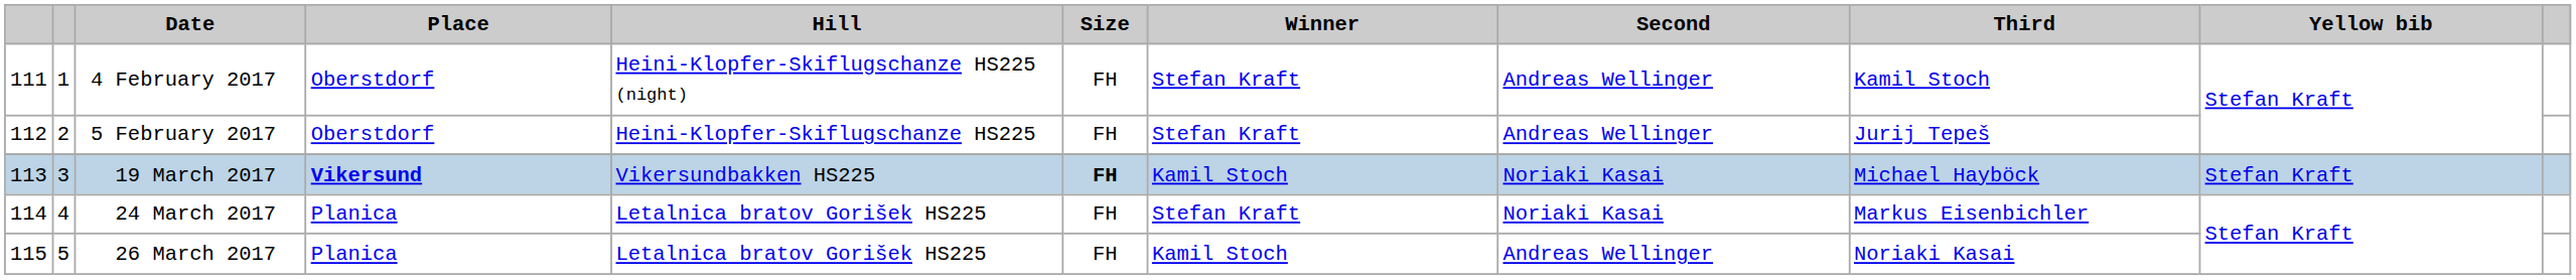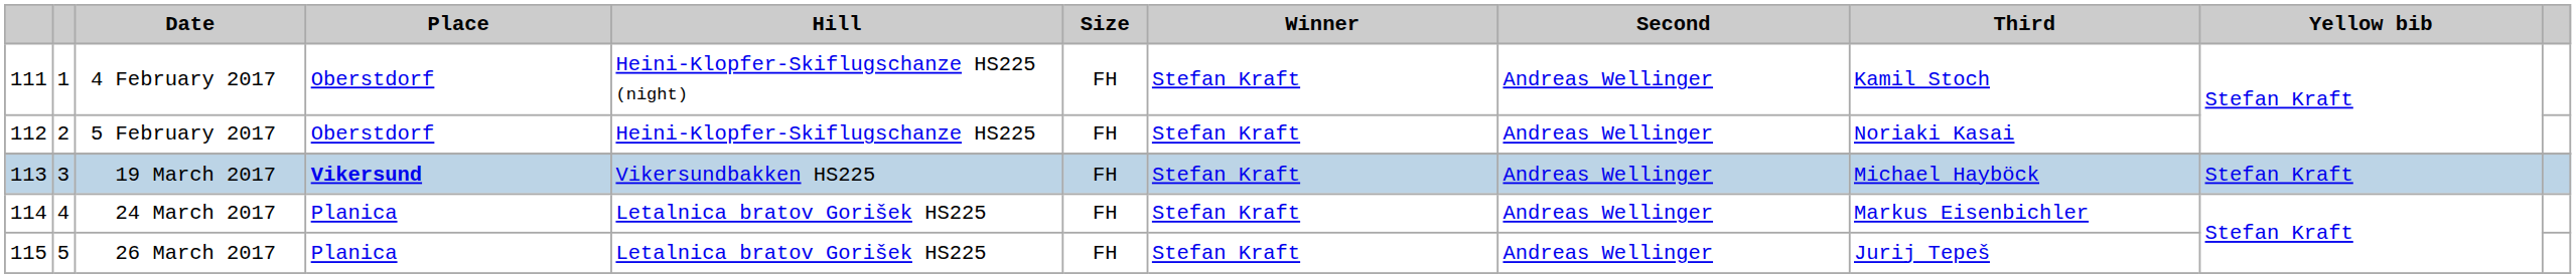5 February 2017 | Third: Jurij Tepeš -> Noriaki Kasai
19 March 2017 | Size: bold -> normal
19 March 2017 | Winner: Kamil Stoch -> Stefan Kraft
19 March 2017 | Second: Noriaki Kasai -> Andreas Wellinger
24 March 2017 | Second: Noriaki Kasai -> Andreas Wellinger
26 March 2017 | Winner: Kamil Stoch -> Stefan Kraft
26 March 2017 | Third: Noriaki Kasai -> Jurij Tepeš
